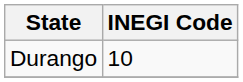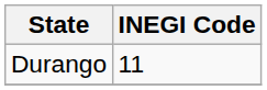Durango | INEGI Code: 10 -> 11
